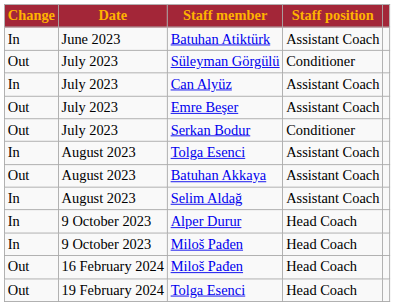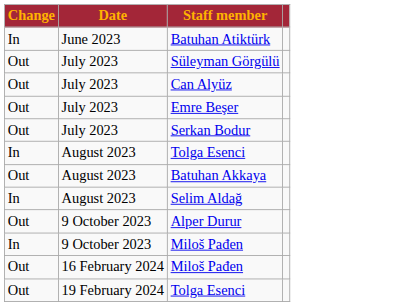- column: Staff position | Assistant Coach | Conditioner | Assistant Coach | Assistant Coach | Conditioner | Assistant Coach | Assistant Coach | Assistant Coach | Head Coach | Head Coach | Head Coach | Head Coach
Can Alyüz | Change: In -> Out
Alper Durur | Change: In -> Out
